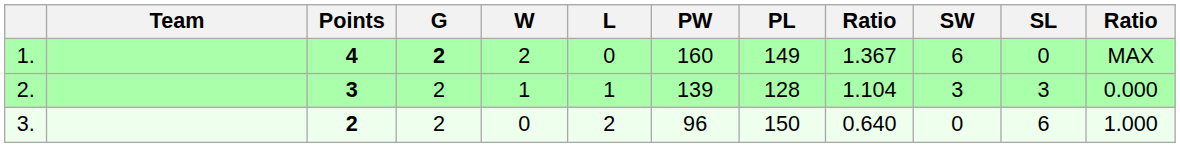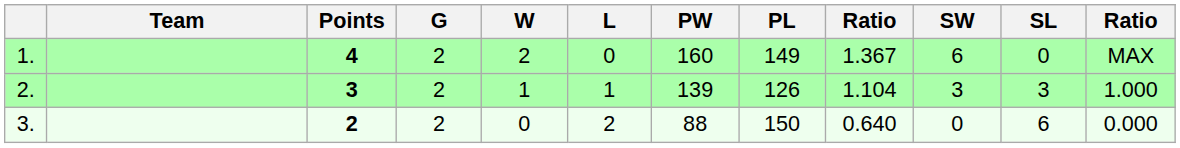1. | G: bold -> normal
2. | PL: 128 -> 126
2. | column 12: 0.000 -> 1.000
3. | PW: 96 -> 88
3. | column 12: 1.000 -> 0.000
